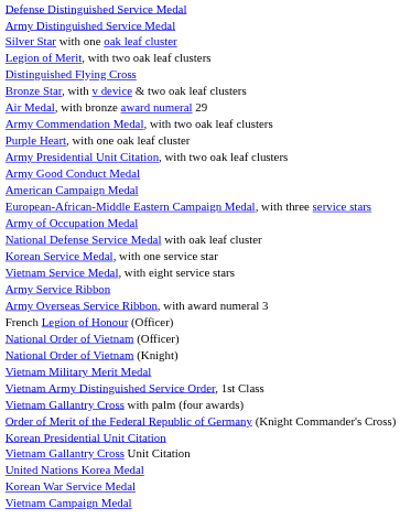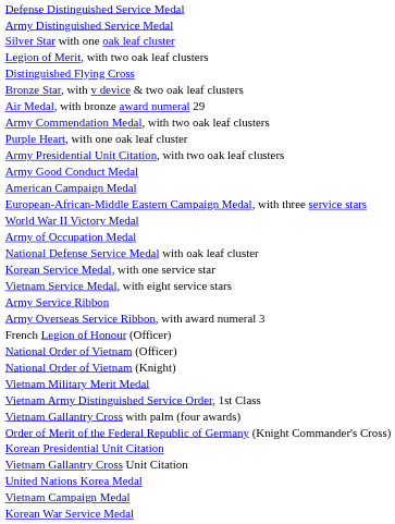+ row: World War II Victory Medal
rows swapped: Vietnam Campaign Medal <-> Korean War Service Medal
